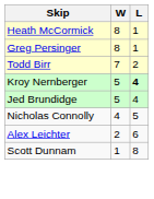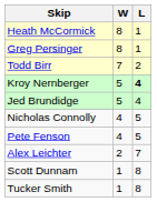+ row: Pete Fenson | 4 | 5
Alex Leichter | L: 6 -> 7
+ row: Tucker Smith | 1 | 8
